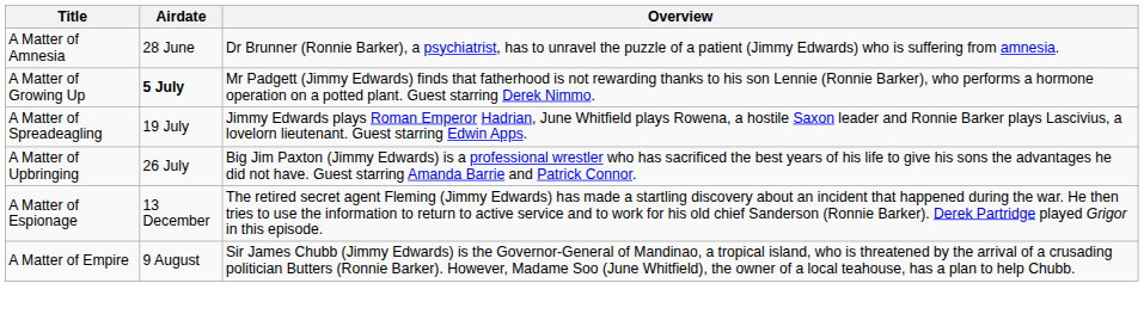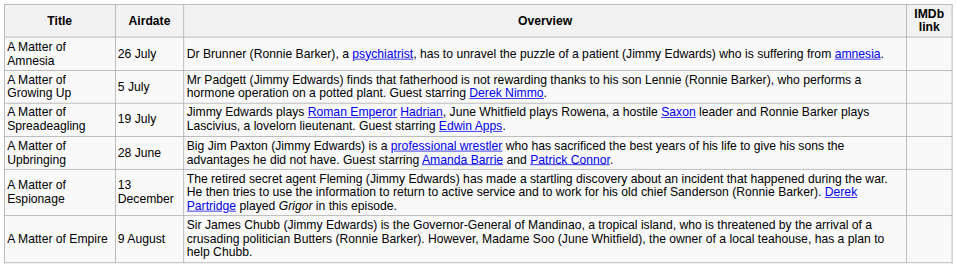+ column: IMDb link
A Matter of Amnesia | Airdate: 28 June -> 26 July
A Matter of Growing Up | Airdate: bold -> normal
A Matter of Upbringing | Airdate: 26 July -> 28 June
